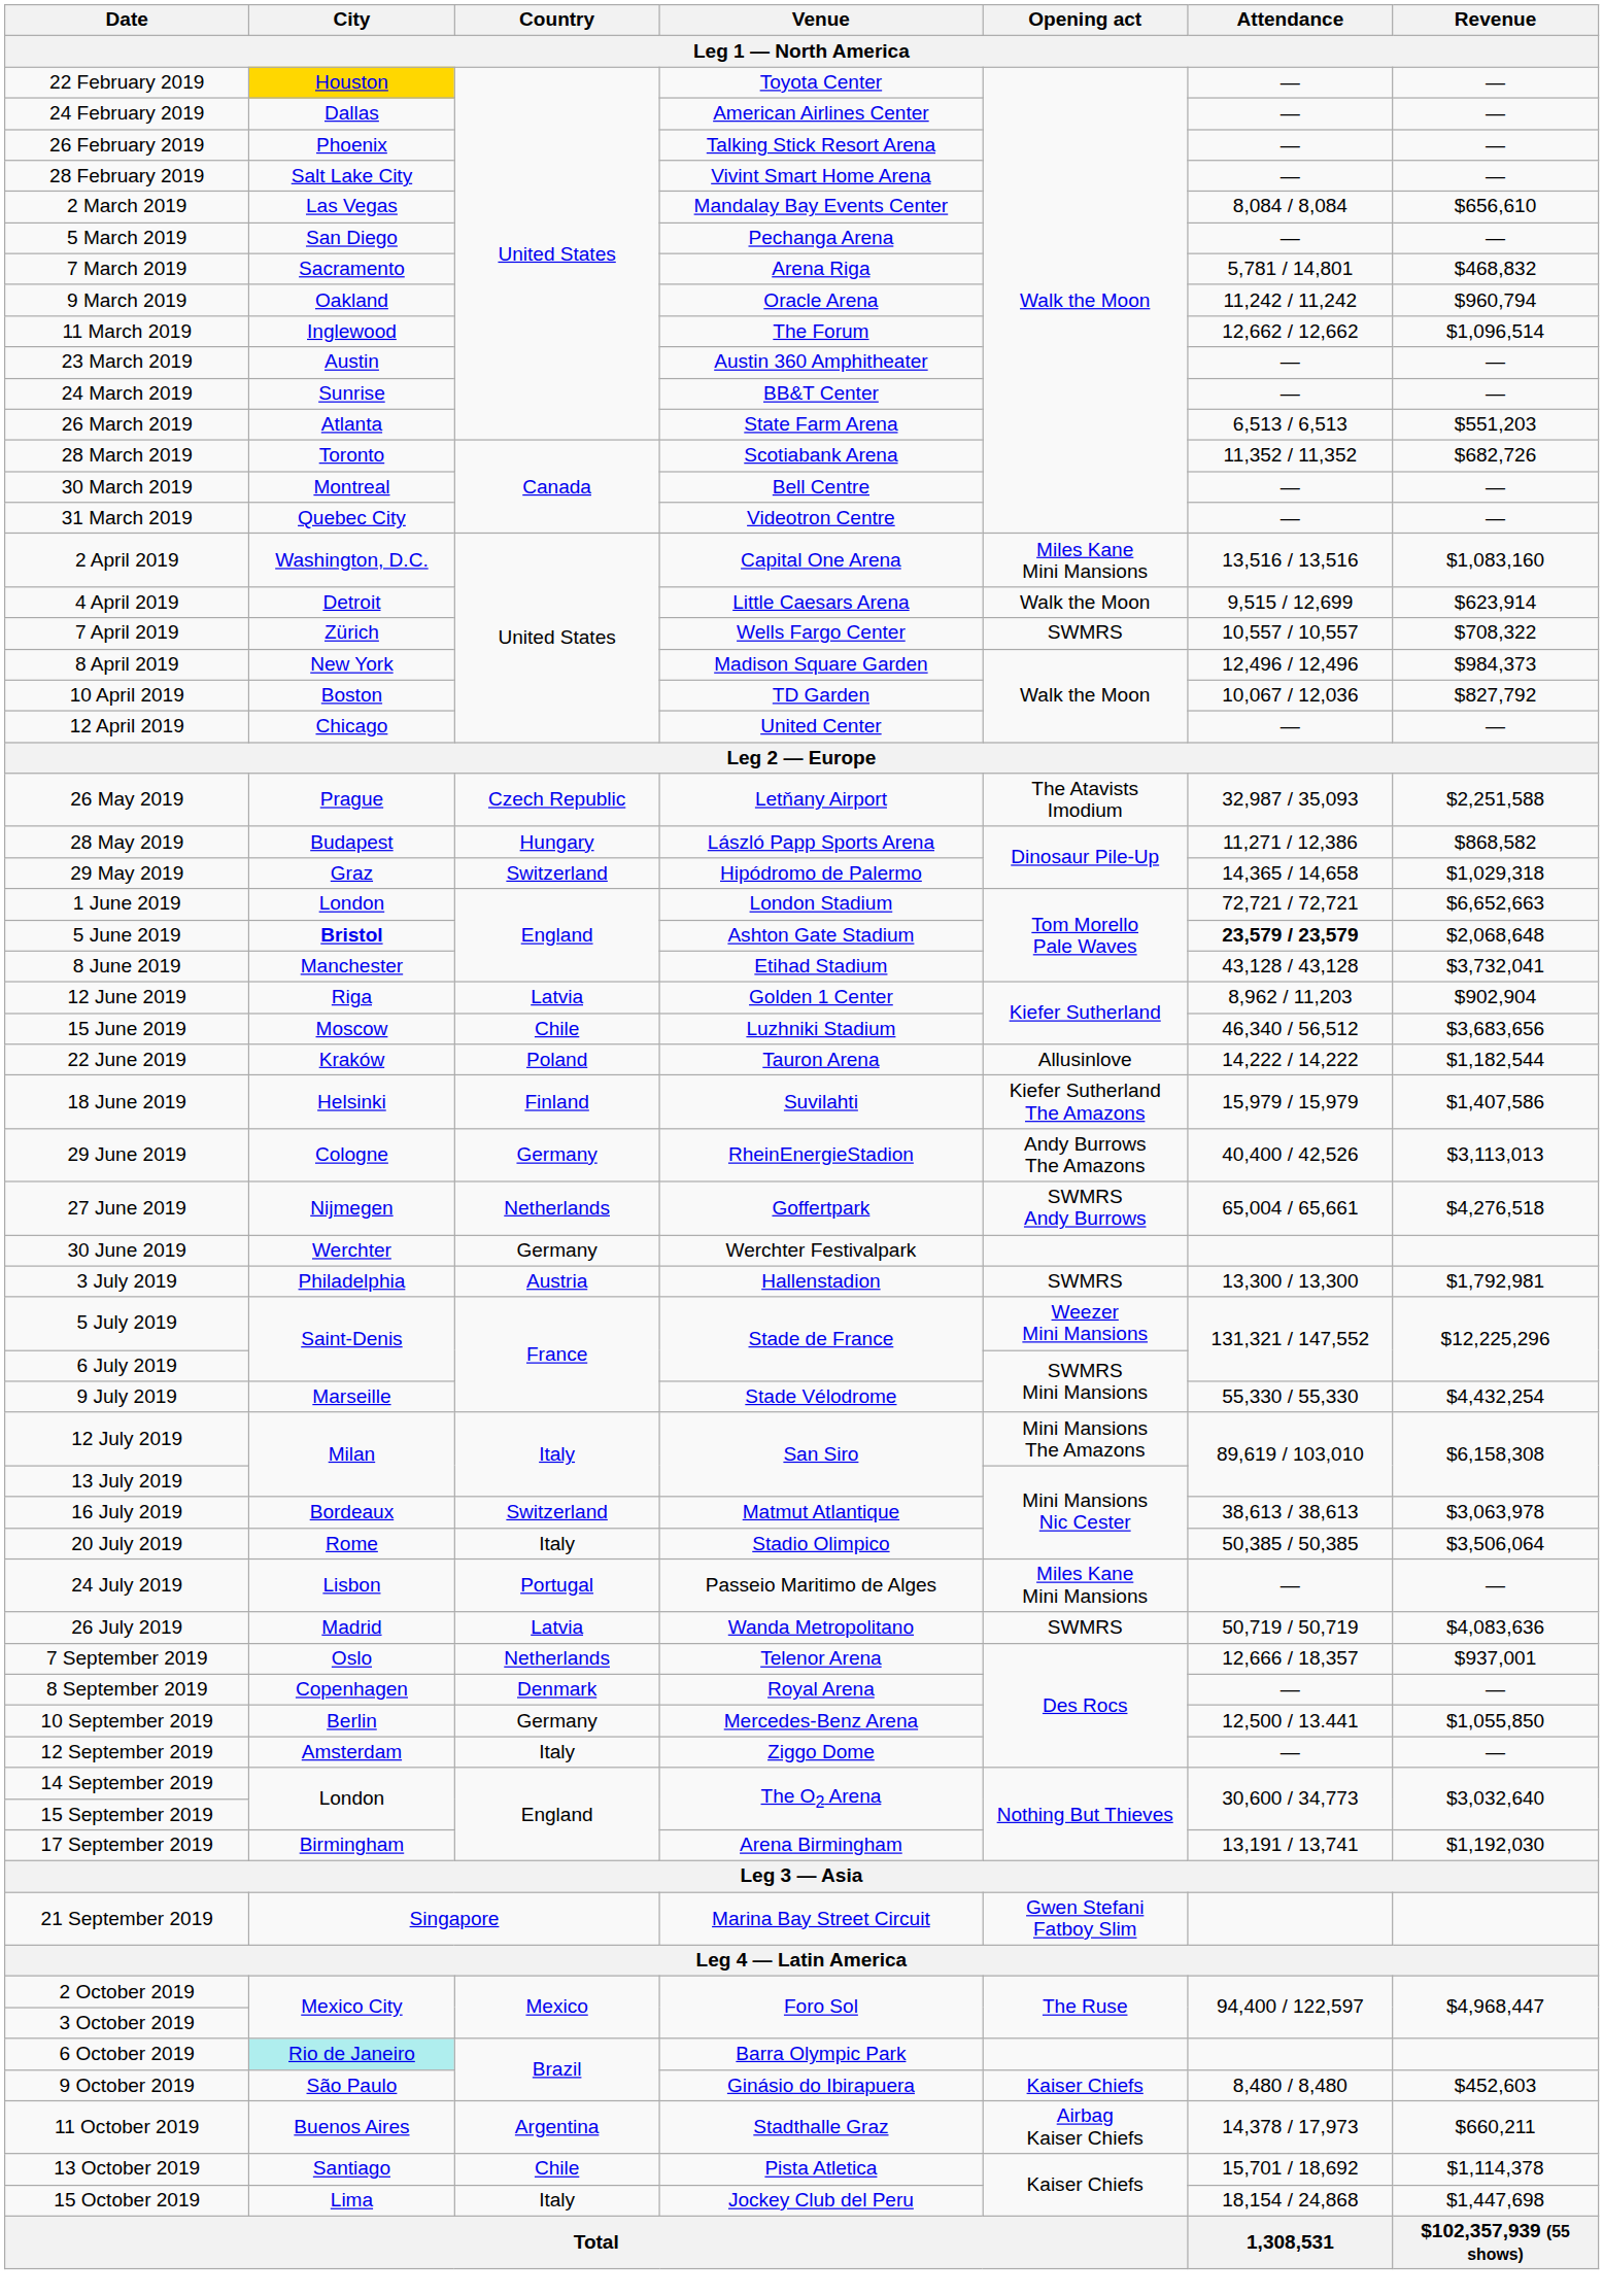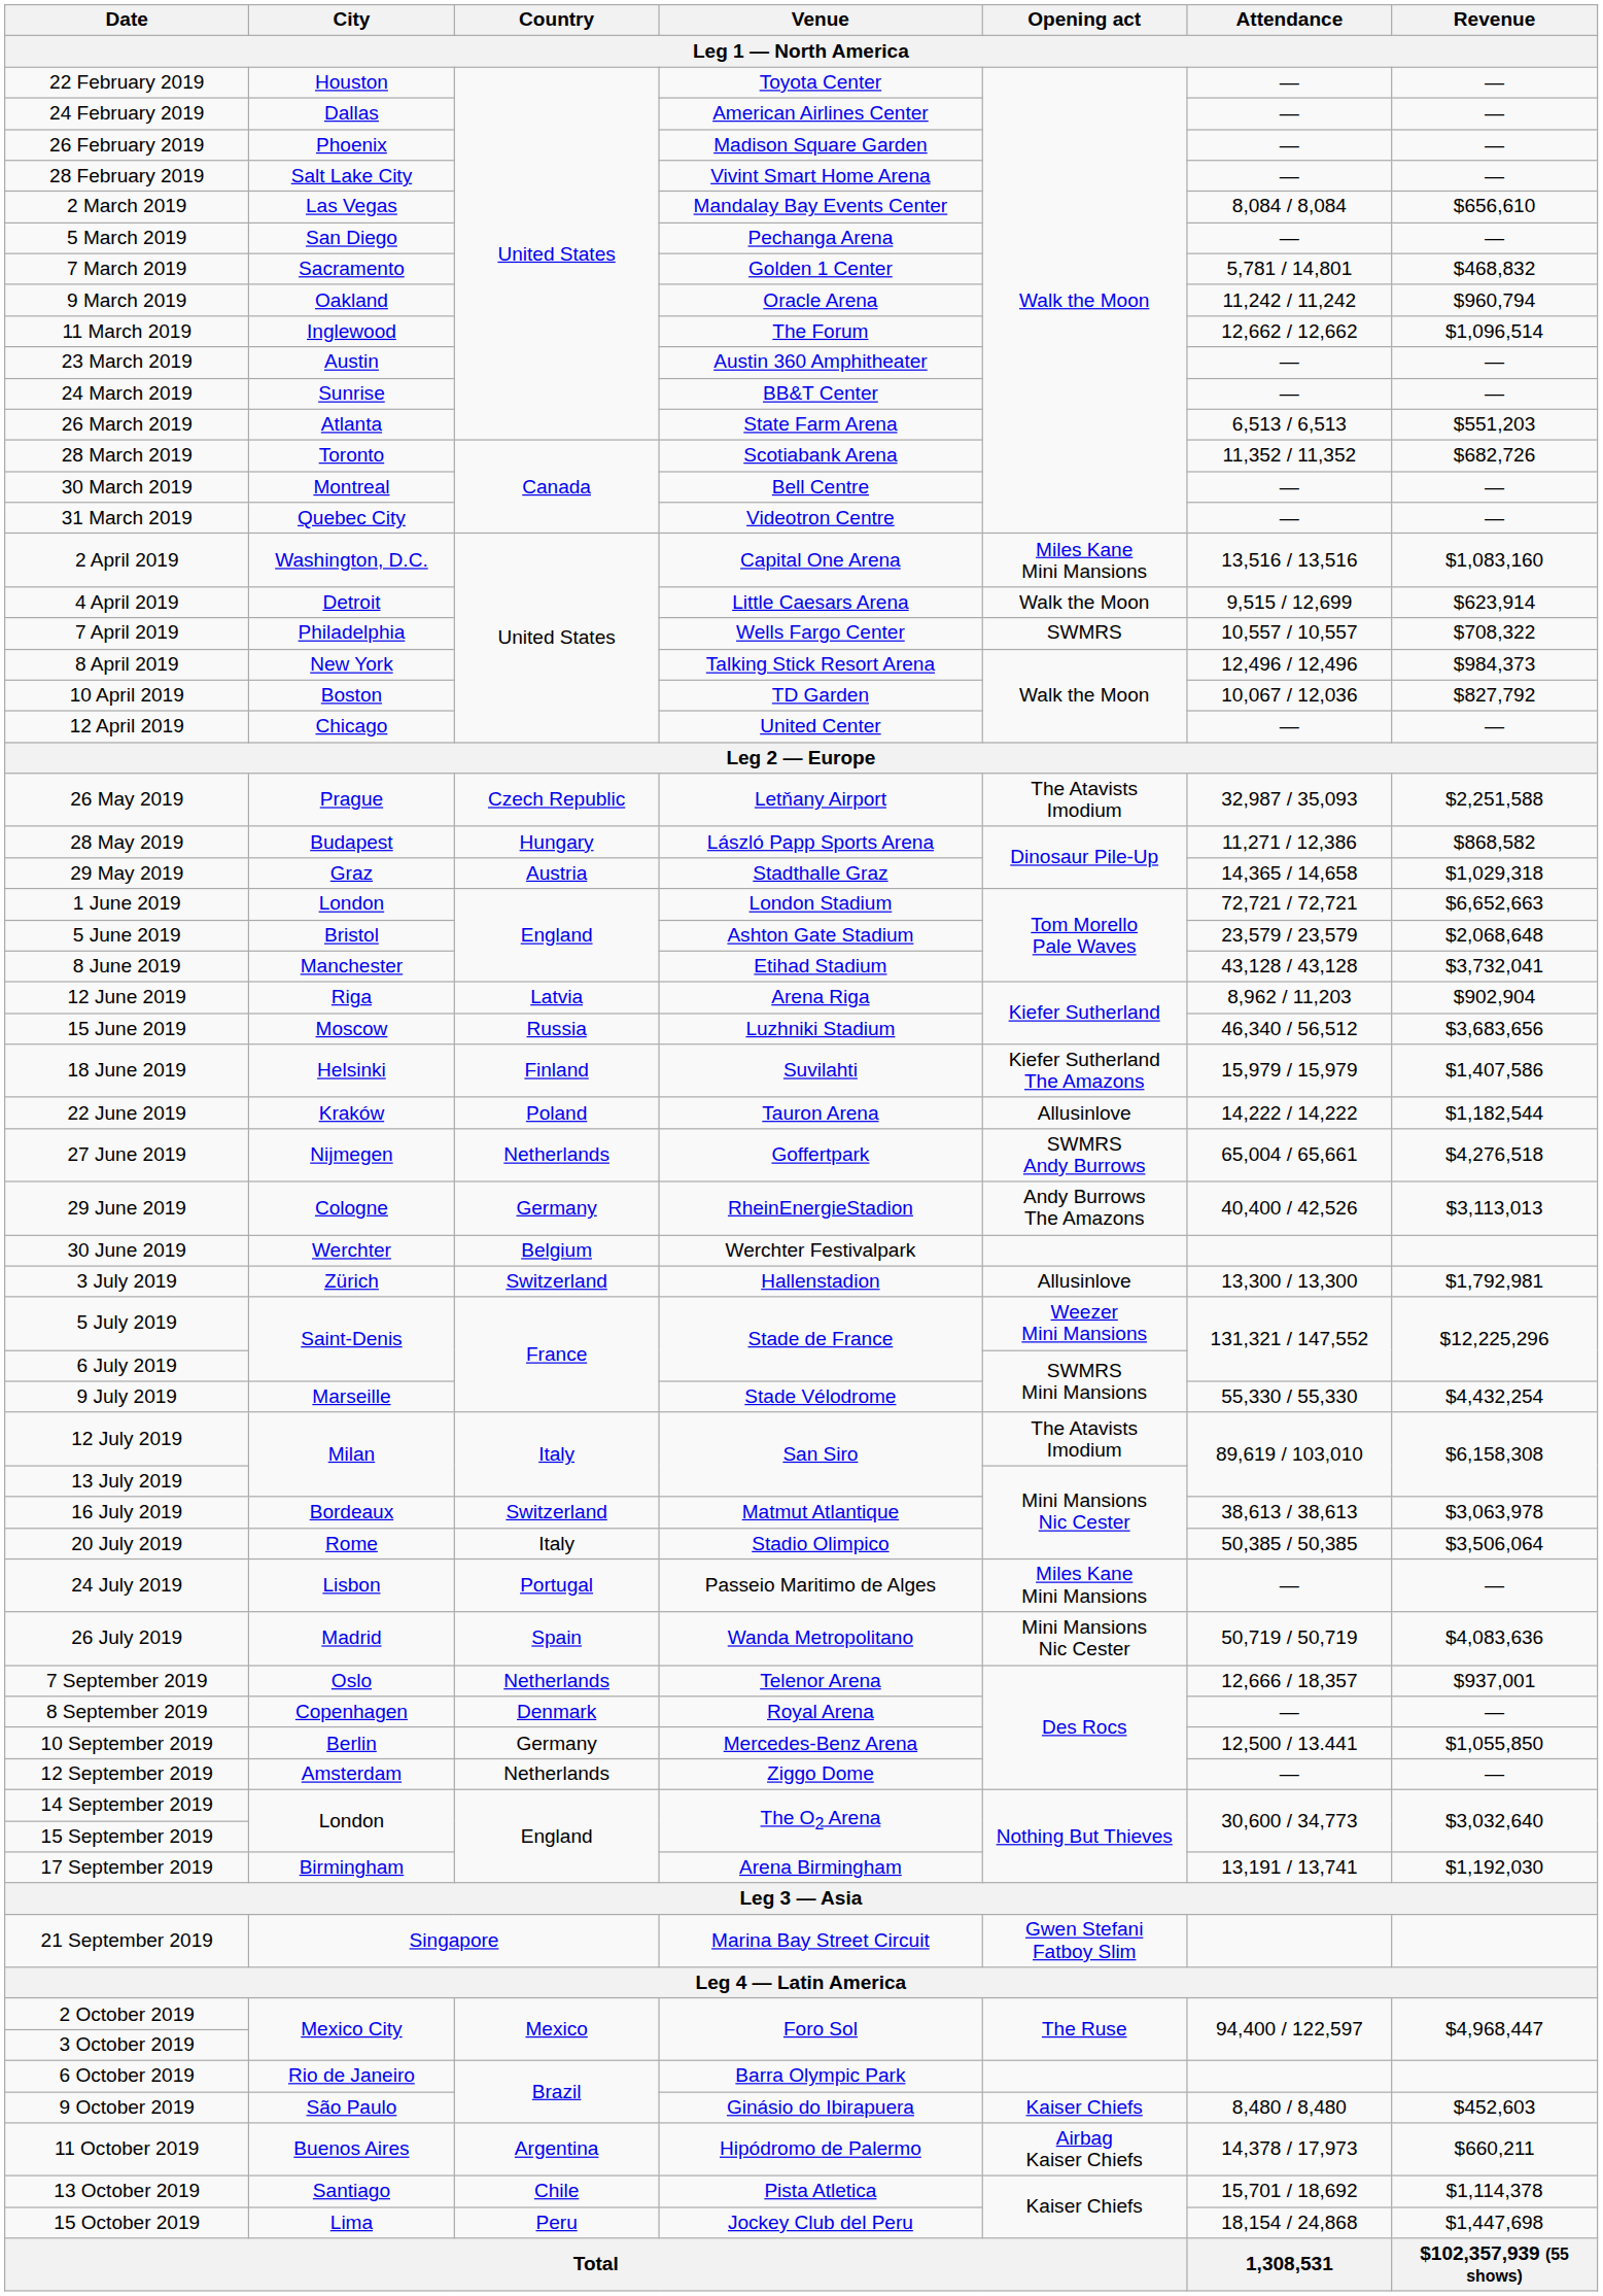22 February 2019 | City: gold background -> no background
26 February 2019 | Venue: Talking Stick Resort Arena -> Madison Square Garden
7 March 2019 | Venue: Arena Riga -> Golden 1 Center
7 April 2019 | City: Zürich -> Philadelphia
8 April 2019 | Venue: Madison Square Garden -> Talking Stick Resort Arena
29 May 2019 | Country: Switzerland -> Austria
29 May 2019 | Venue: Hipódromo de Palermo -> Stadthalle Graz
5 June 2019 | City: bold -> normal
5 June 2019 | Attendance: bold -> normal
12 June 2019 | Venue: Golden 1 Center -> Arena Riga
15 June 2019 | Country: Chile -> Russia
rows swapped: 18 June 2019 <-> 22 June 2019
rows swapped: 27 June 2019 <-> 29 June 2019
30 June 2019 | Country: Germany -> Belgium
3 July 2019 | City: Philadelphia -> Zürich
3 July 2019 | Country: Austria -> Switzerland
3 July 2019 | Opening act: SWMRS -> Allusinlove
12 July 2019 | Opening act: Mini Mansions The Amazons -> The Atavists Imodium
26 July 2019 | Country: Latvia -> Spain
26 July 2019 | Opening act: SWMRS -> Mini Mansions Nic Cester
12 September 2019 | Country: Italy -> Netherlands
6 October 2019 | City: paleturquoise background -> no background
11 October 2019 | Venue: Stadthalle Graz -> Hipódromo de Palermo
15 October 2019 | Country: Italy -> Peru
